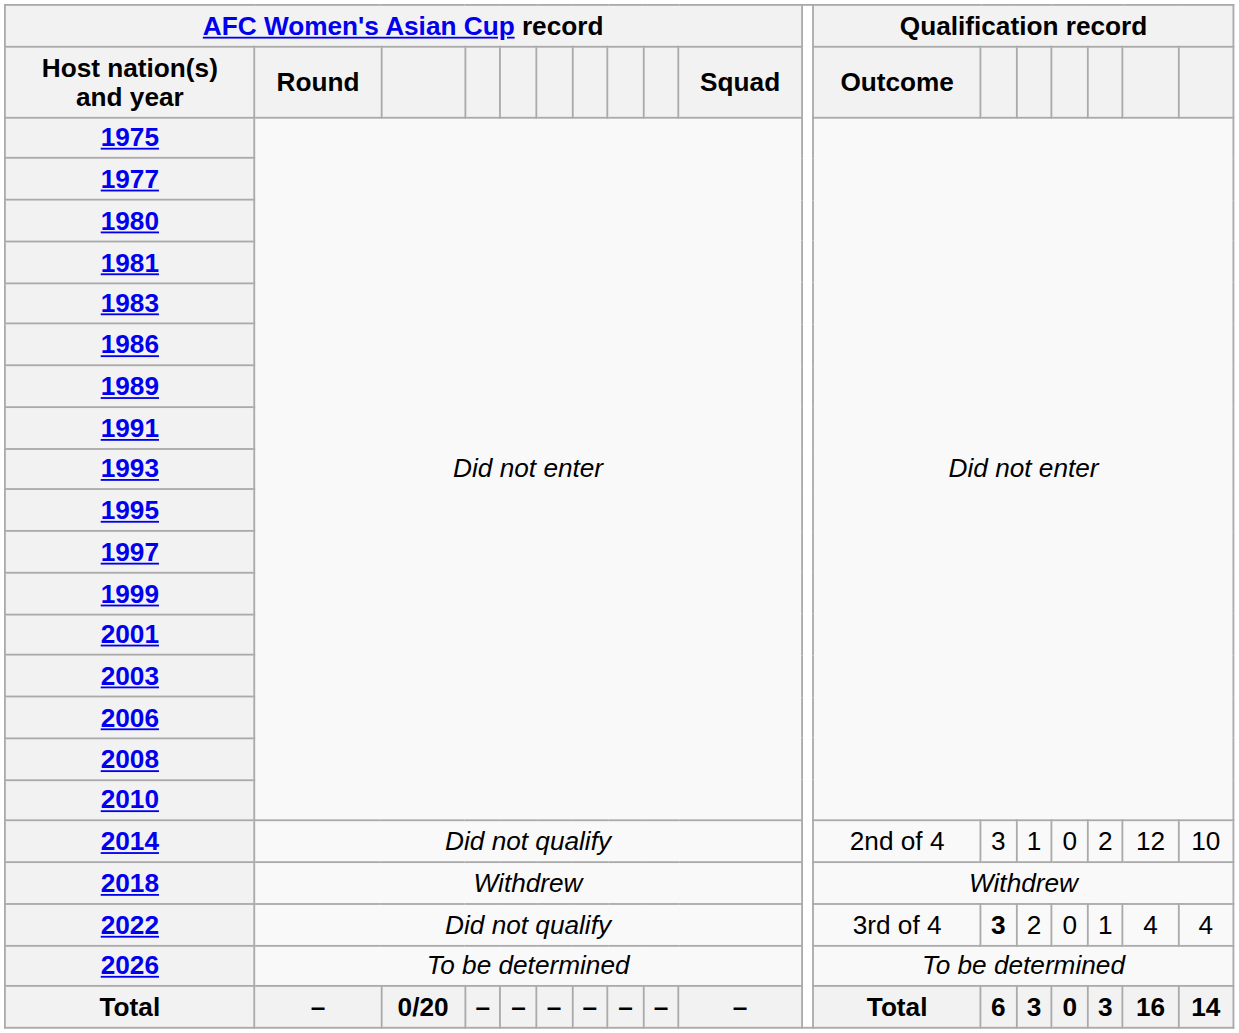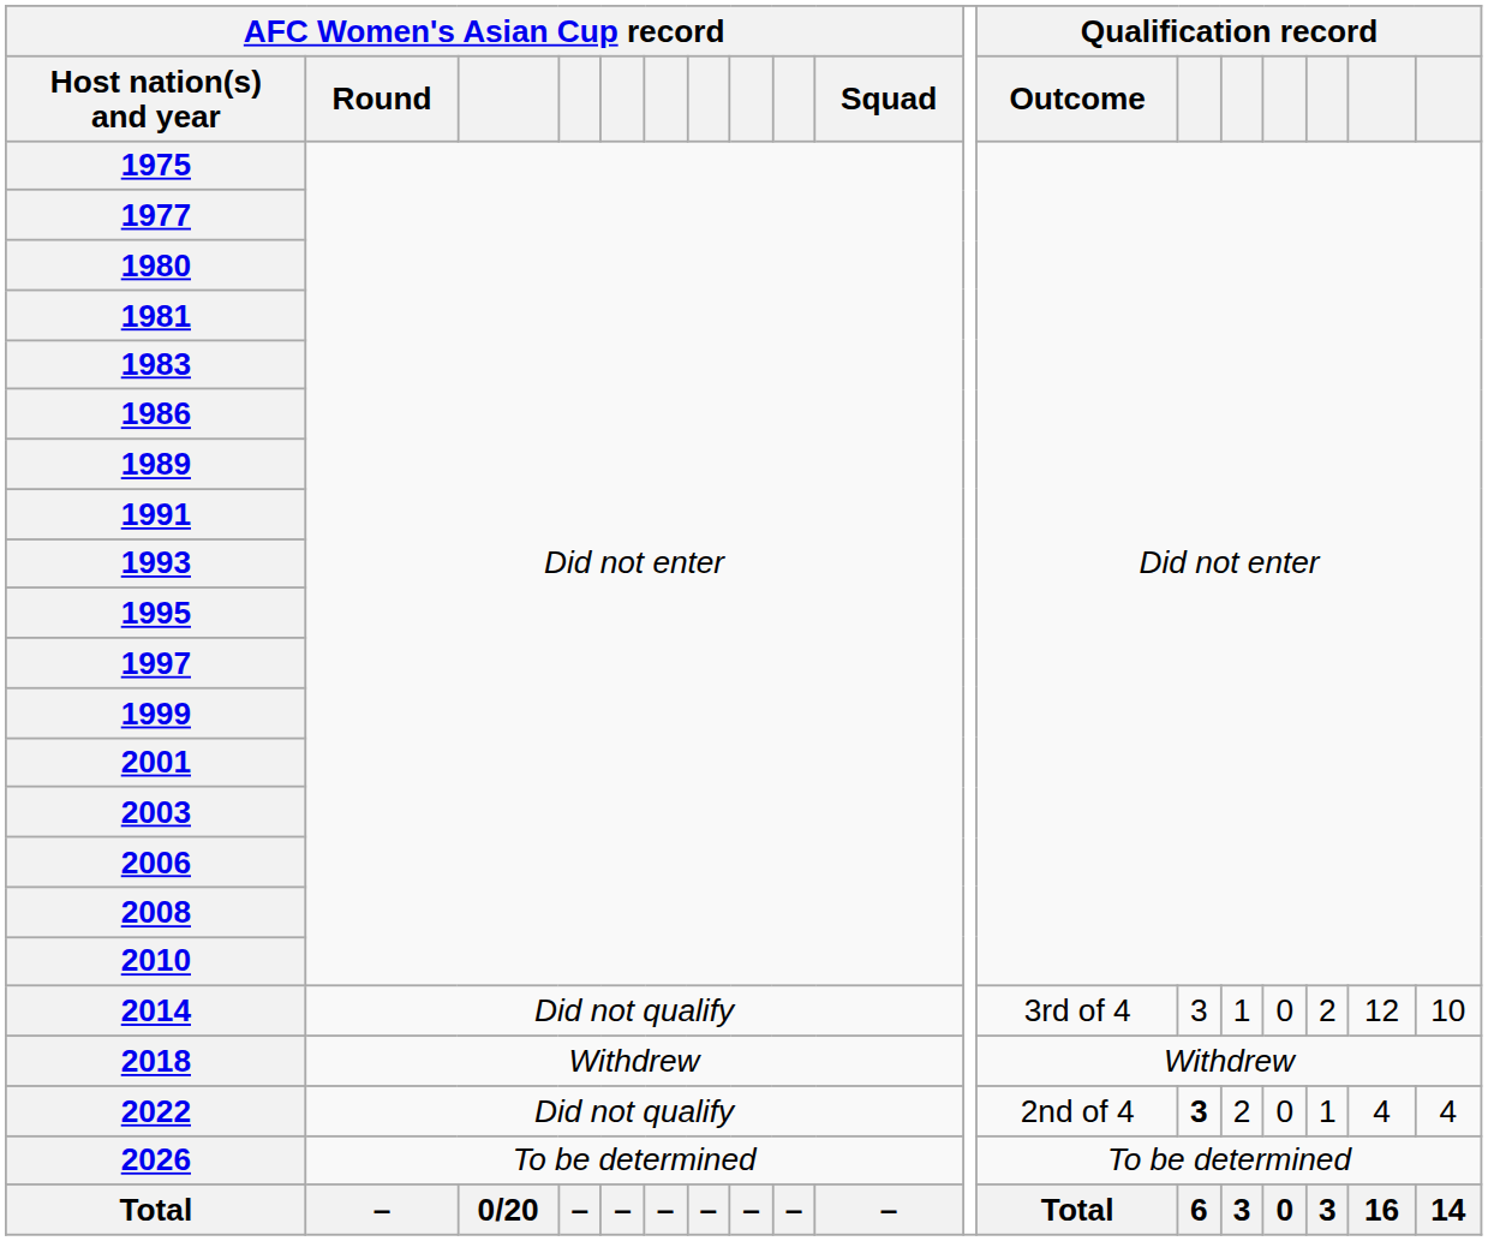2014 | Qualification record / Outcome: 2nd of 4 -> 3rd of 4
2022 | Qualification record / Outcome: 3rd of 4 -> 2nd of 4
